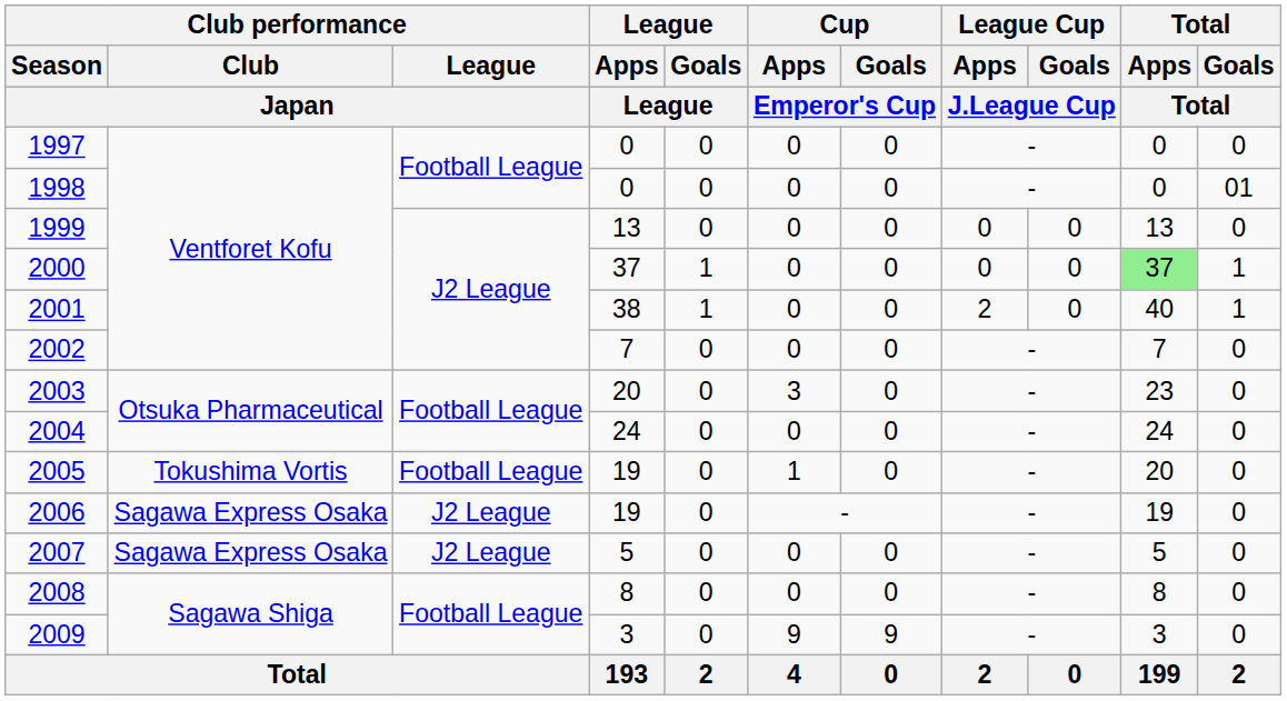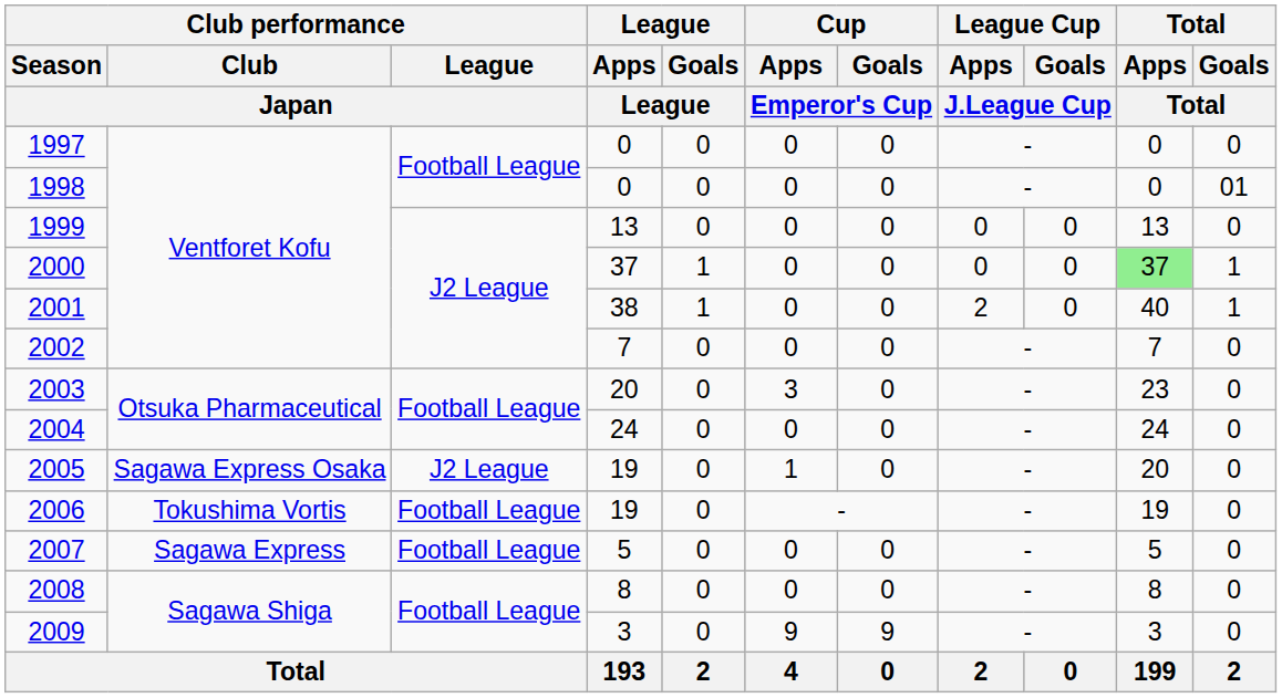2005 | Club performance / Club / Japan: Tokushima Vortis -> Sagawa Express Osaka
2005 | Club performance / League / Japan: Football League -> J2 League
2006 | Club performance / Club / Japan: Sagawa Express Osaka -> Tokushima Vortis
2006 | Club performance / League / Japan: J2 League -> Football League
2007 | Club performance / Club / Japan: Sagawa Express Osaka -> Sagawa Express
2007 | Club performance / League / Japan: J2 League -> Football League
